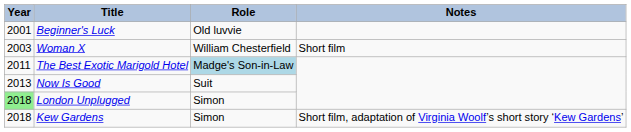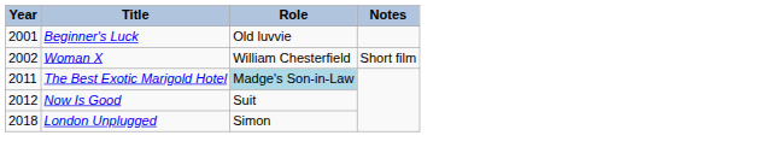Woman X | Year: 2003 -> 2002
Now Is Good | Year: 2013 -> 2012
London Unplugged | Year: lightgreen background -> no background
- row: 2018 | Kew Gardens | Simon | Short film, adaptation of Virginia Woolf’s short story ‘Kew Gardens’
